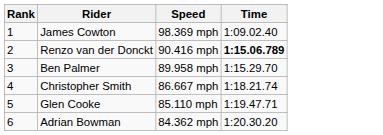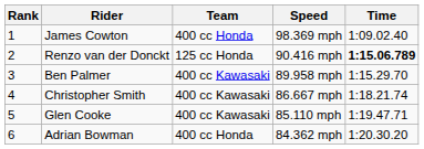+ column: Team | 400 cc Honda | 125 cc Honda | 400 cc Kawasaki | 400 cc Kawasaki | 400 cc Kawasaki | 400 cc Honda
